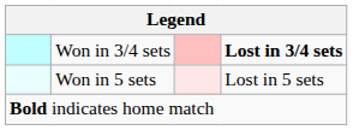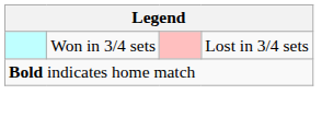Won in 3/4 sets | column 4: bold -> normal
- row: Won in 5 sets | Lost in 5 sets
